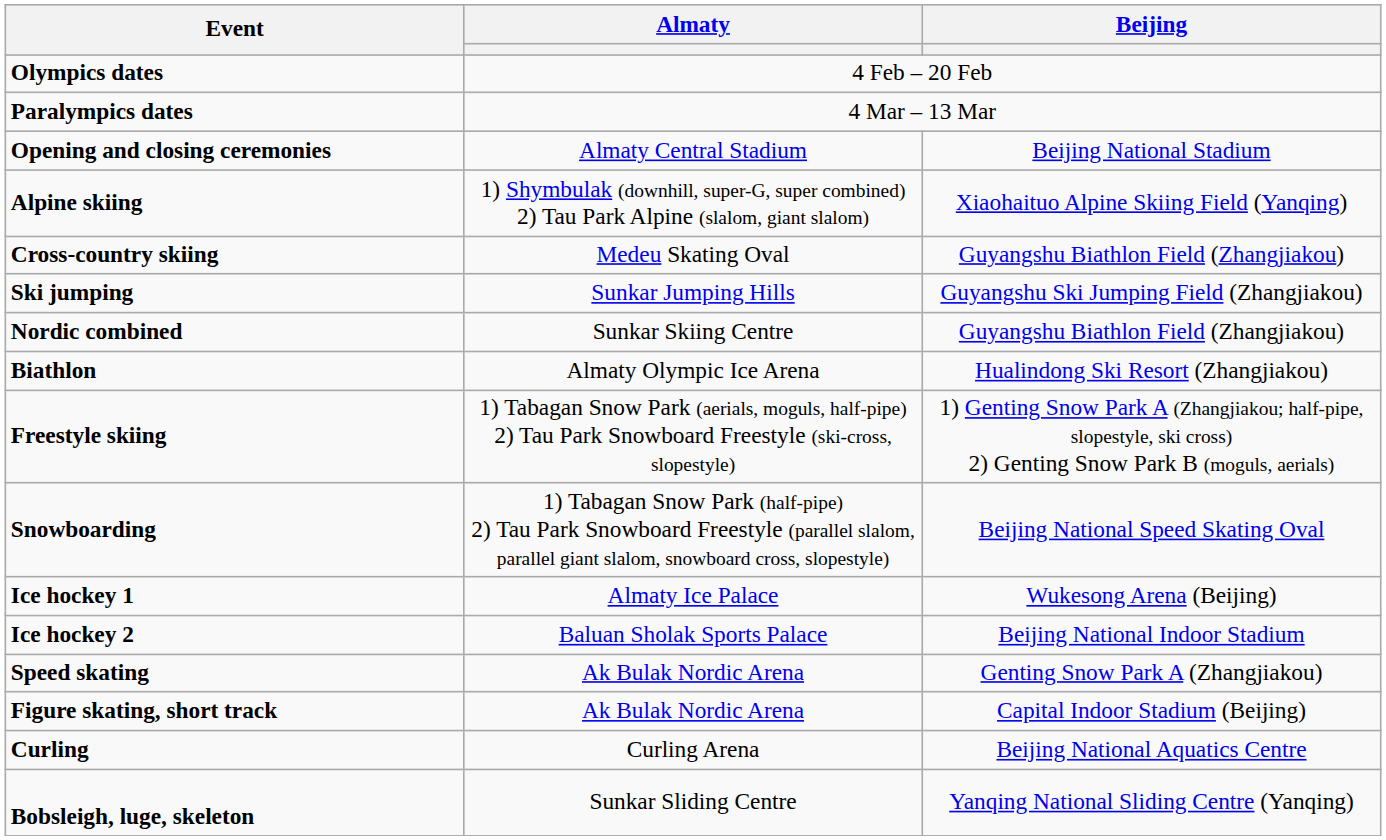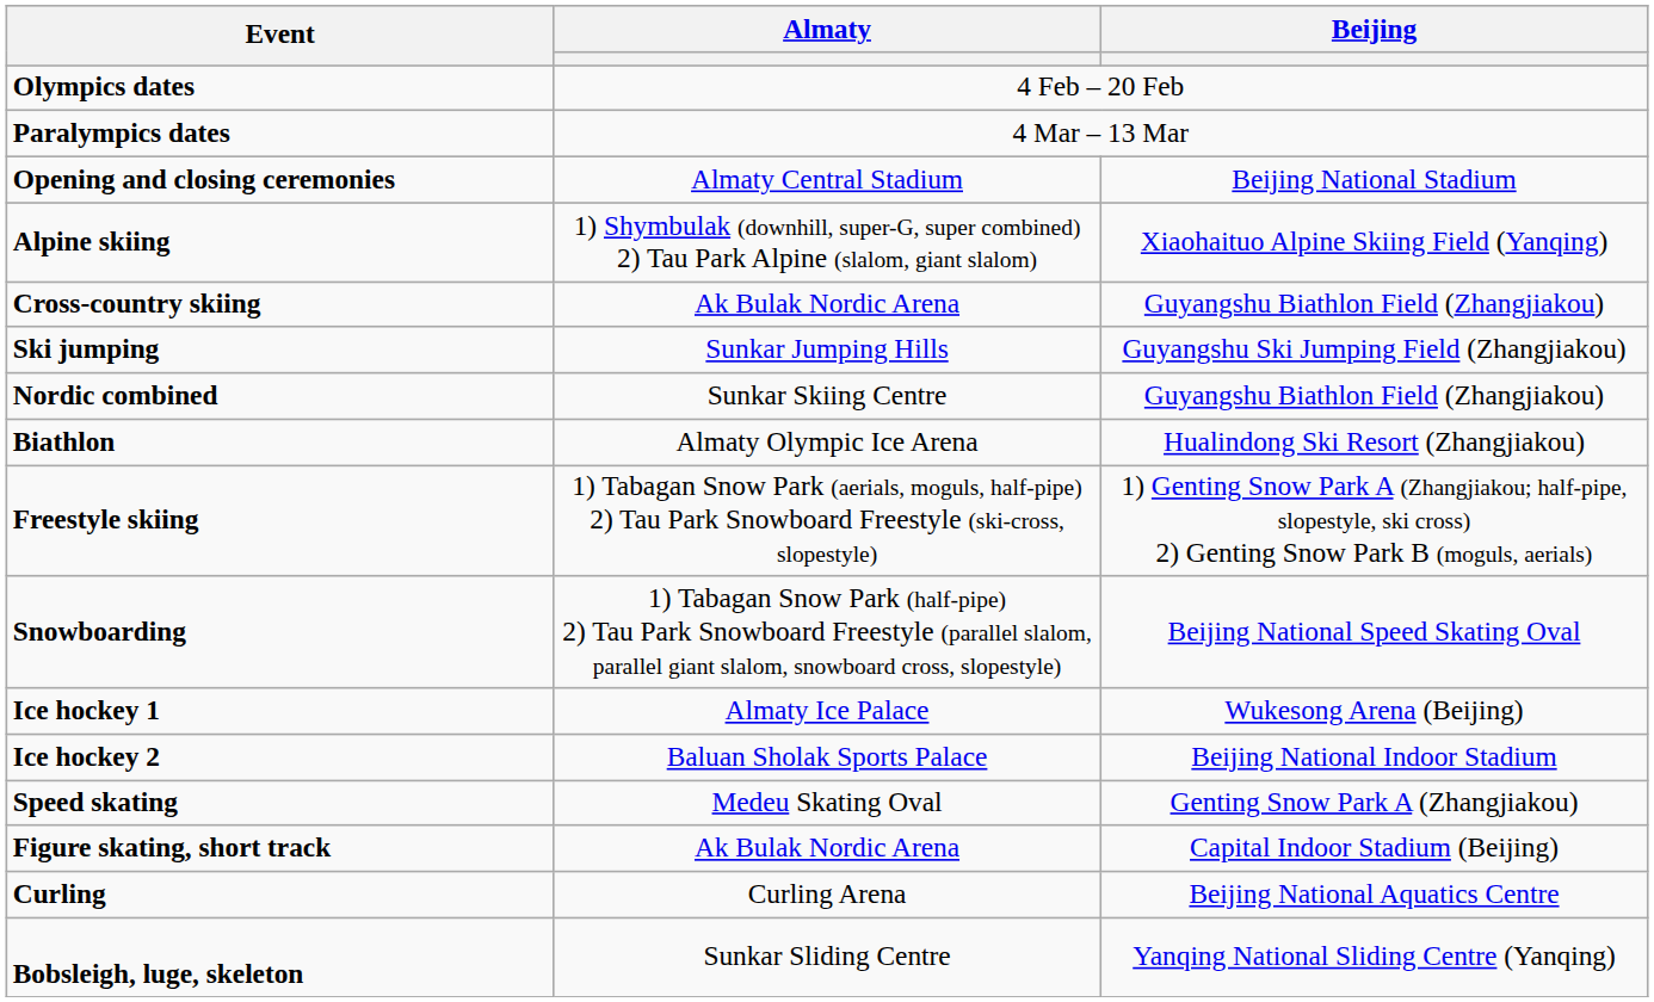Cross-country skiing | Almaty: Medeu Skating Oval -> Ak Bulak Nordic Arena
Speed skating | Almaty: Ak Bulak Nordic Arena -> Medeu Skating Oval
